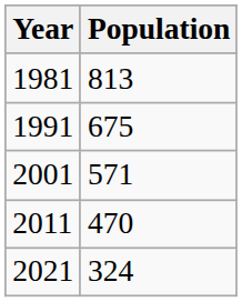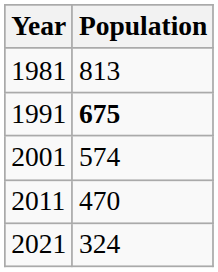1991 | Population: normal -> bold
2001 | Population: 571 -> 574
